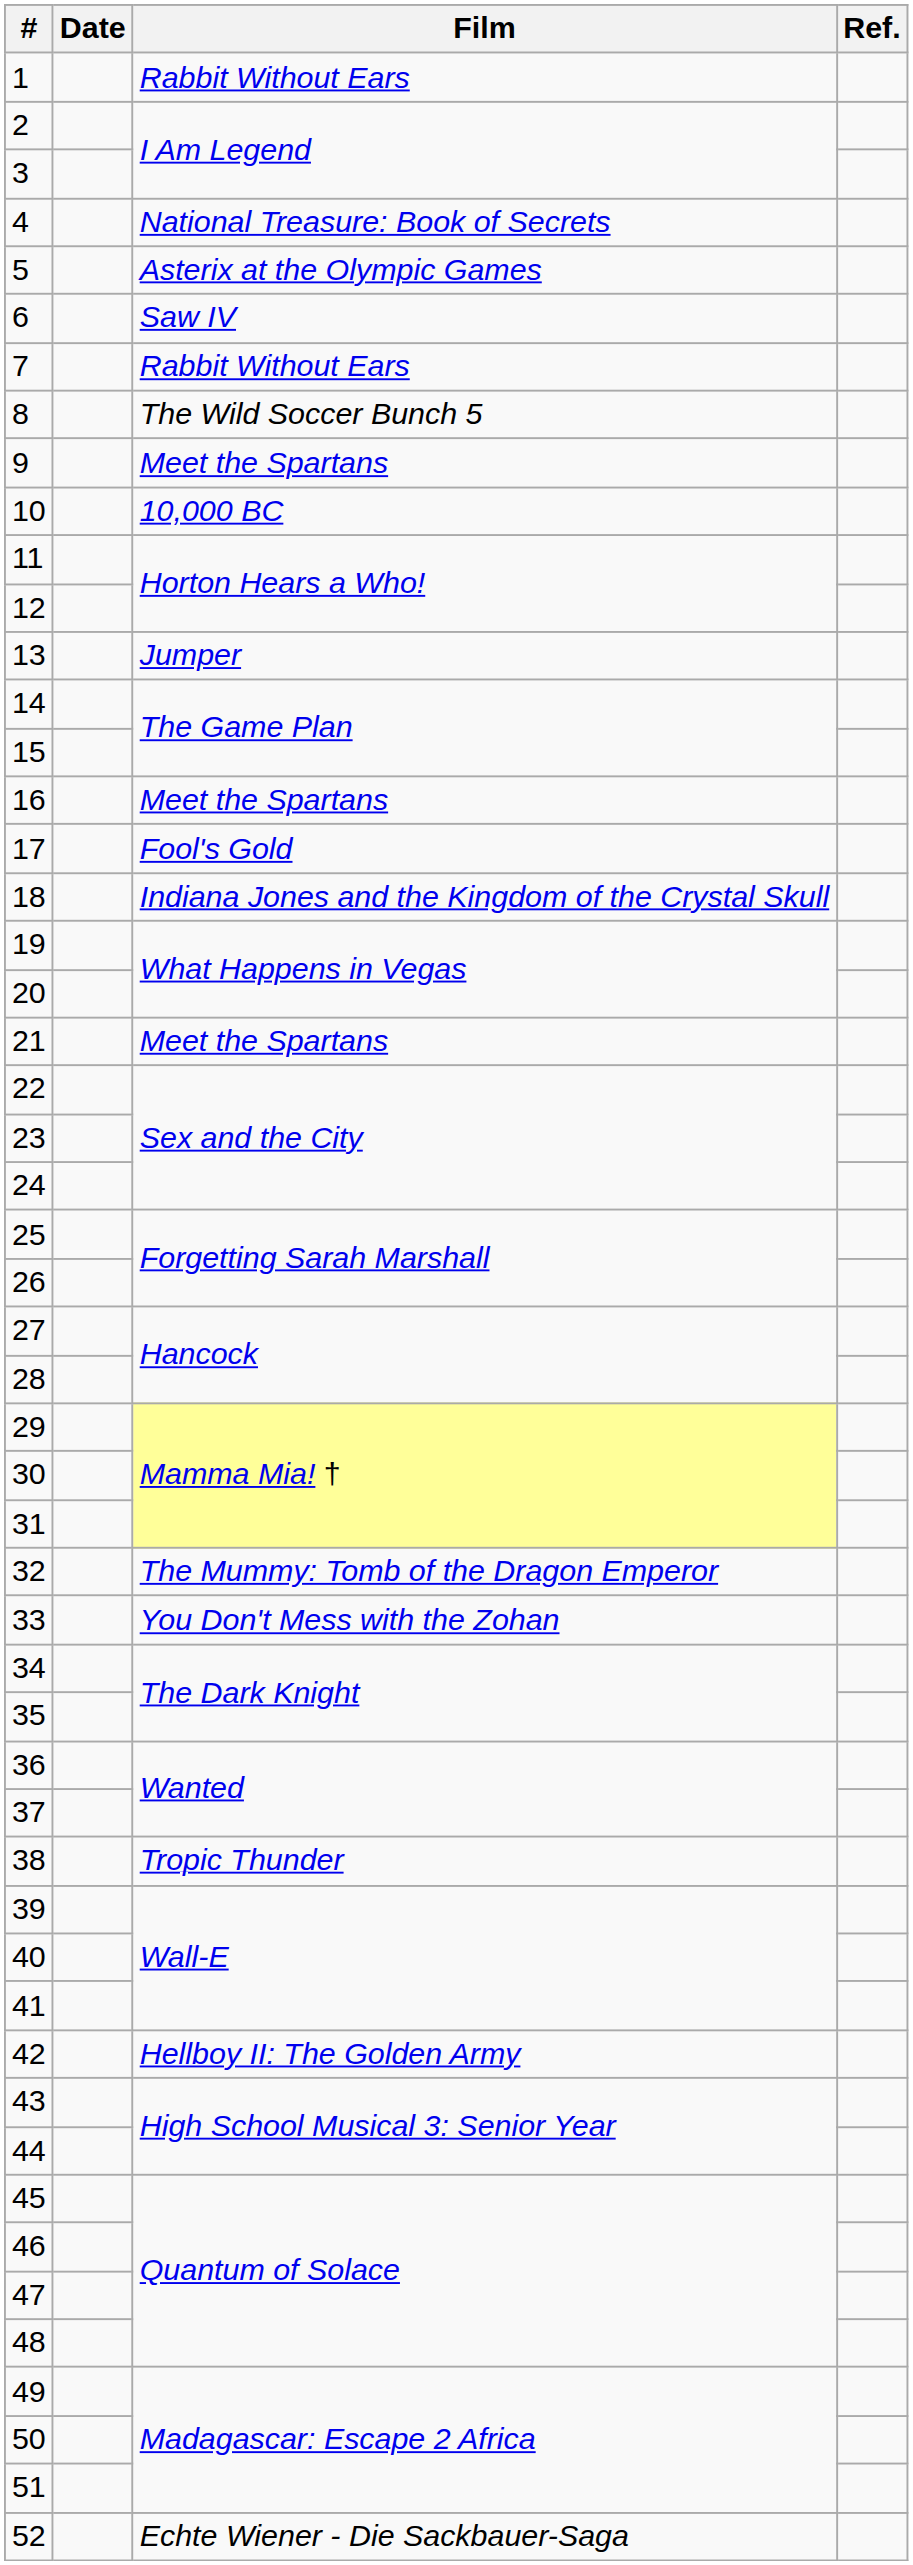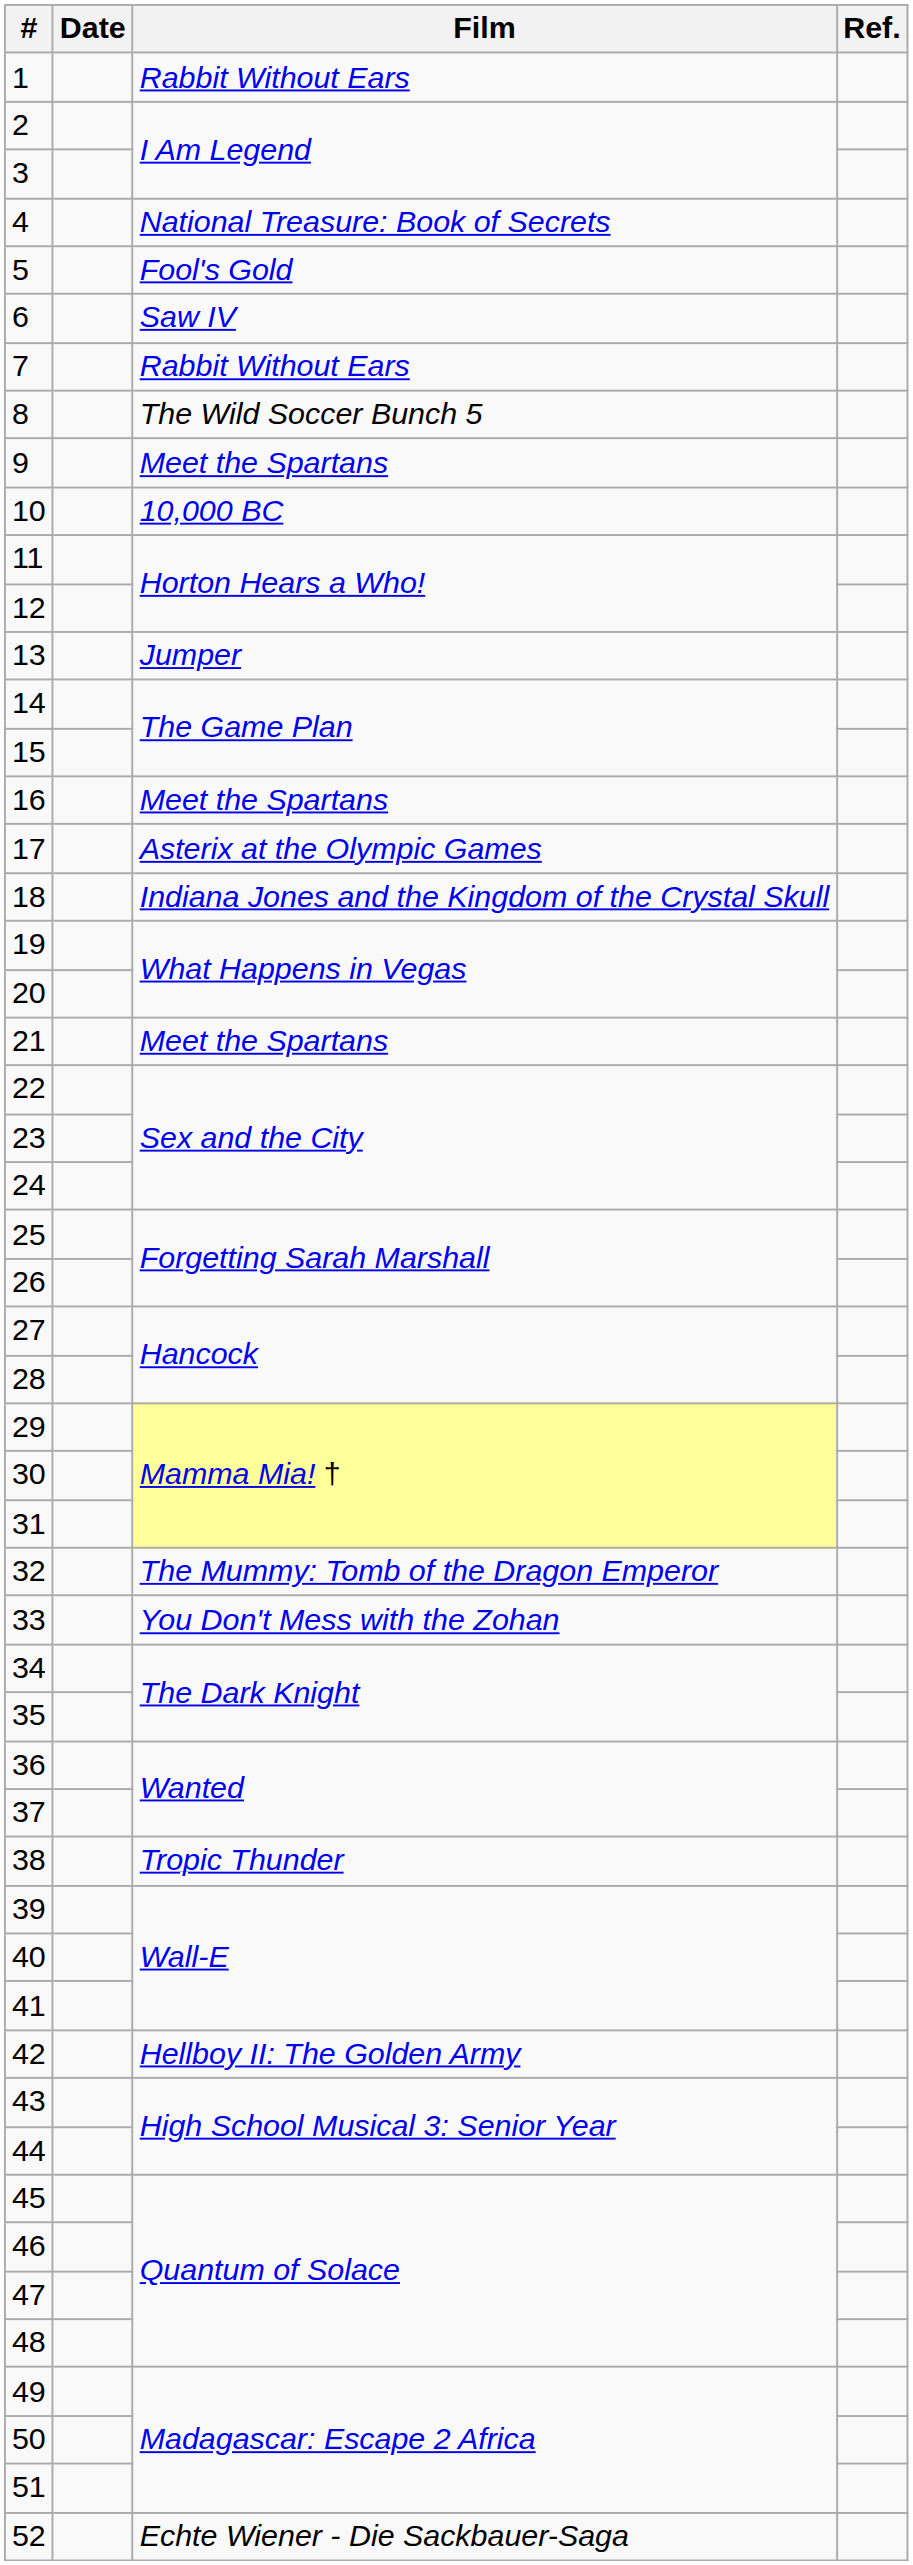5 | Film: Asterix at the Olympic Games -> Fool's Gold
17 | Film: Fool's Gold -> Asterix at the Olympic Games
